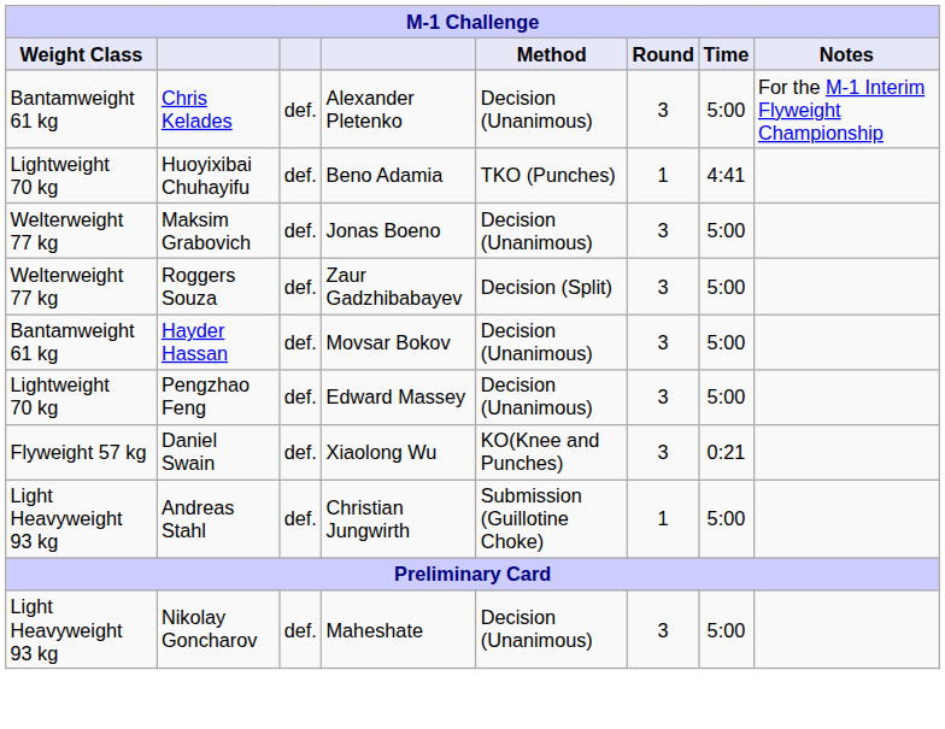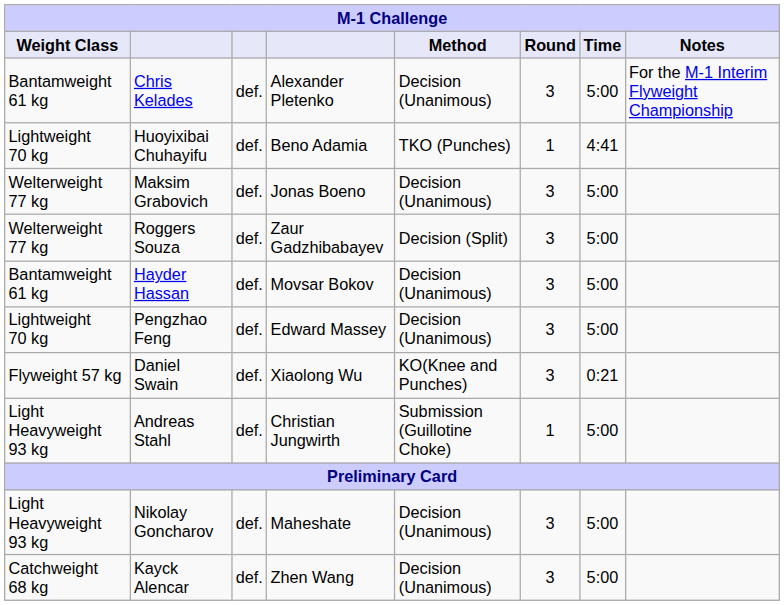+ row: Catchweight 68 kg | Kayck Alencar | def. | Zhen Wang | Decision (Unanimous) | 3 | 5:00
